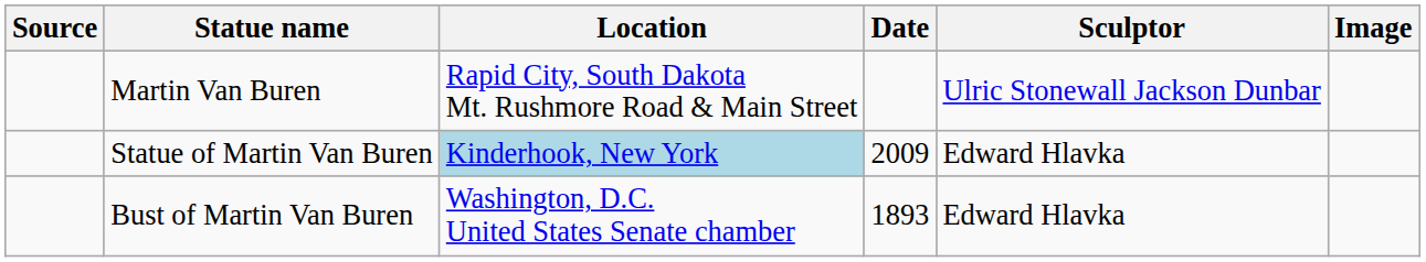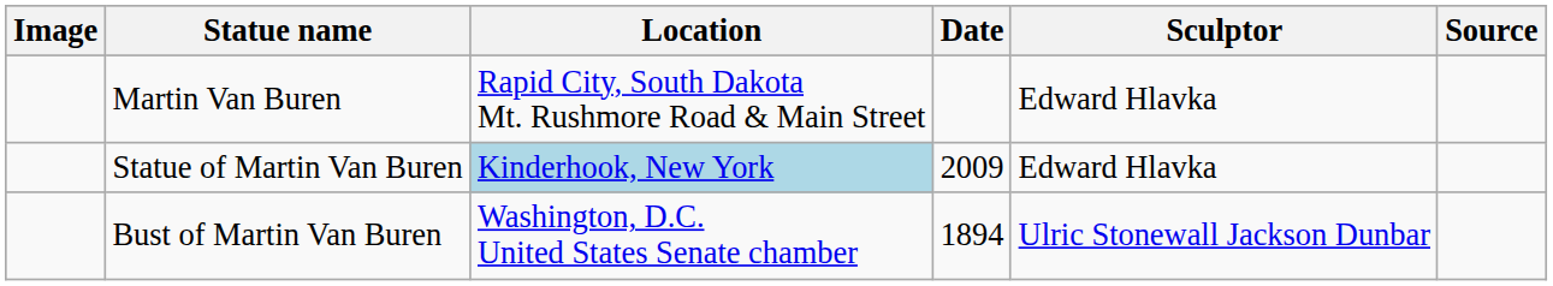columns swapped: Image <-> Source
Martin Van Buren | Sculptor: Ulric Stonewall Jackson Dunbar -> Edward Hlavka
Bust of Martin Van Buren | Date: 1893 -> 1894
Bust of Martin Van Buren | Sculptor: Edward Hlavka -> Ulric Stonewall Jackson Dunbar
